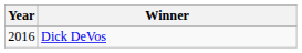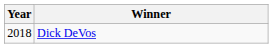Dick DeVos | Year: 2016 -> 2018
